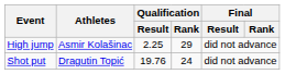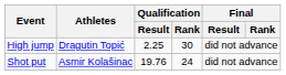High jump | Athletes: Asmir Kolašinac -> Dragutin Topić
High jump | Qualification / Rank: 29 -> 30
Shot put | Athletes: Dragutin Topić -> Asmir Kolašinac
